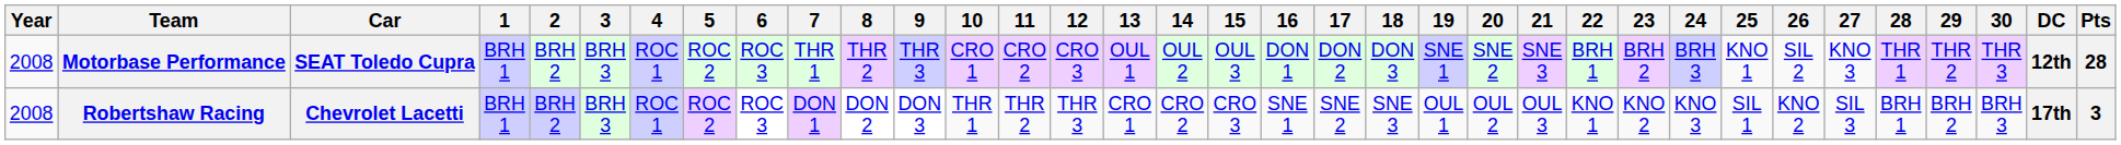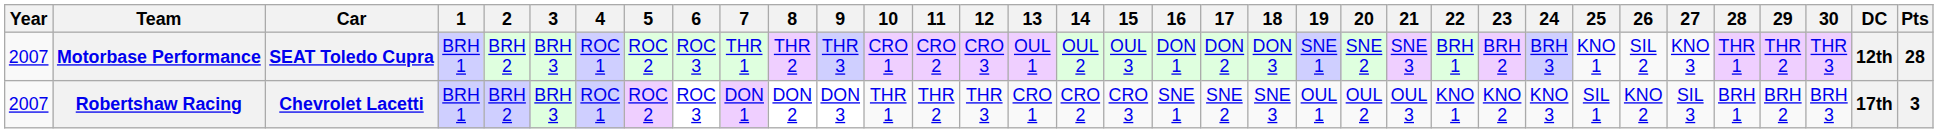Motorbase Performance | Year: 2008 -> 2007
Robertshaw Racing | Year: 2008 -> 2007
